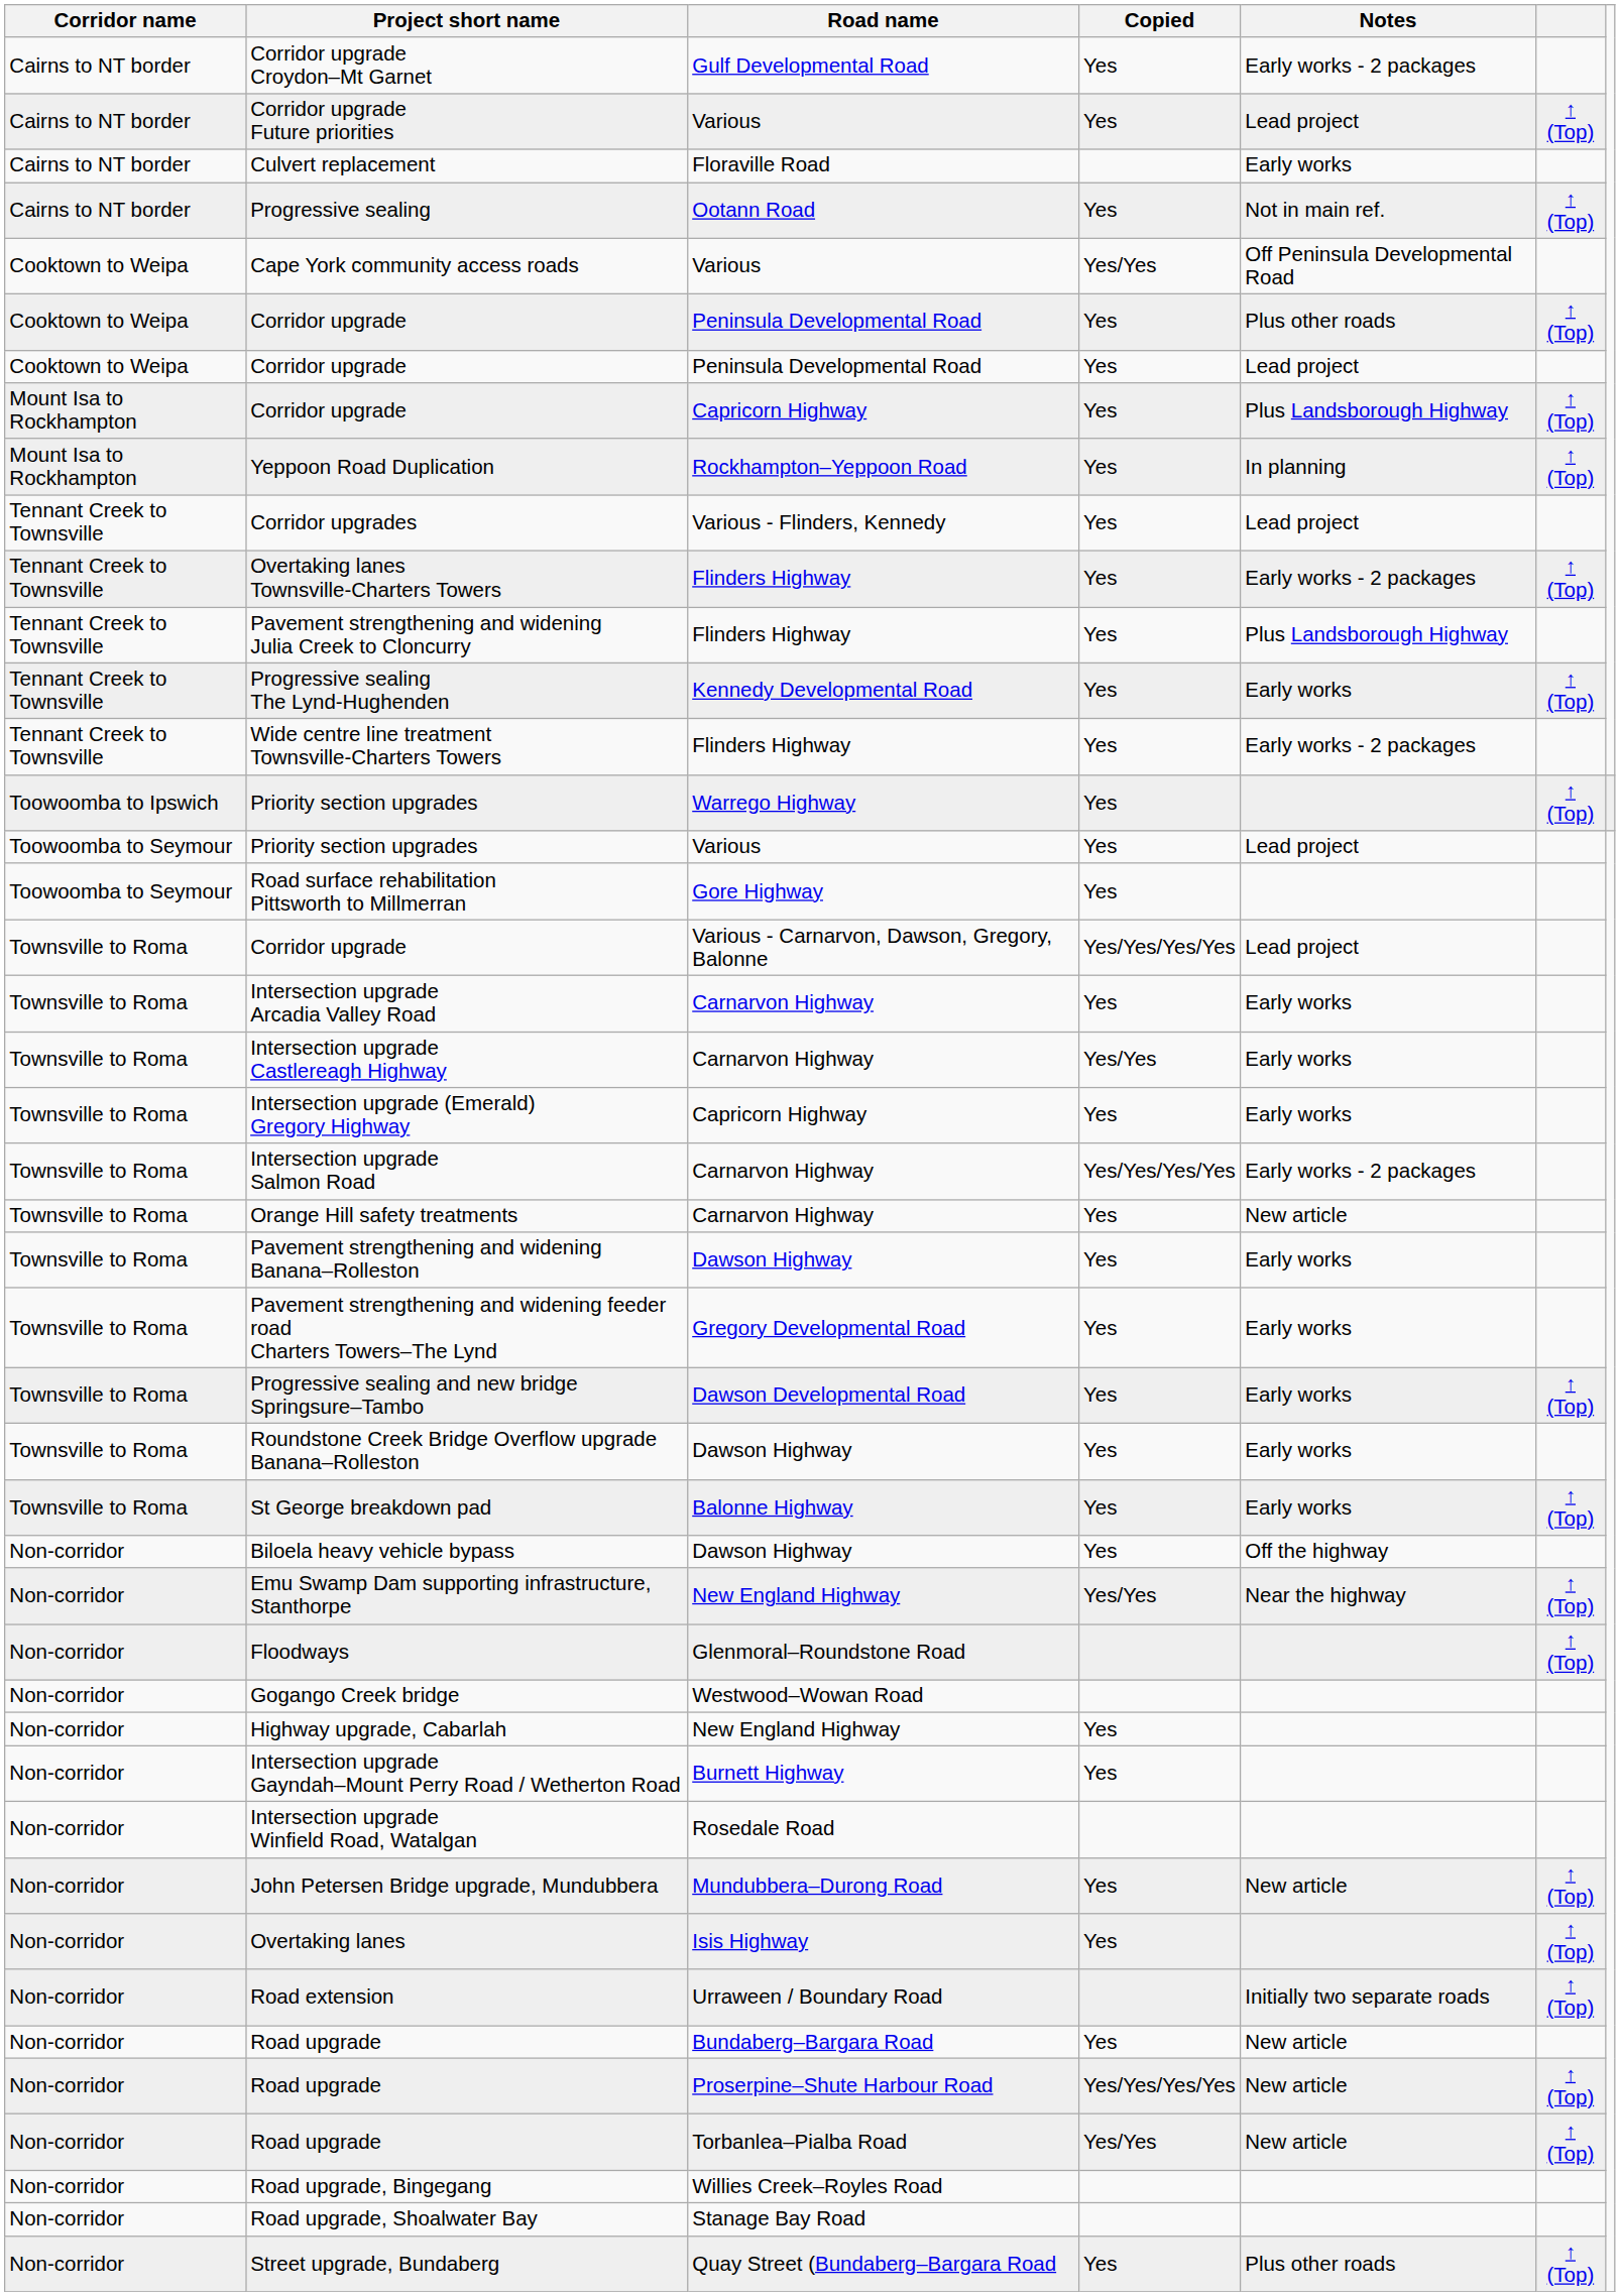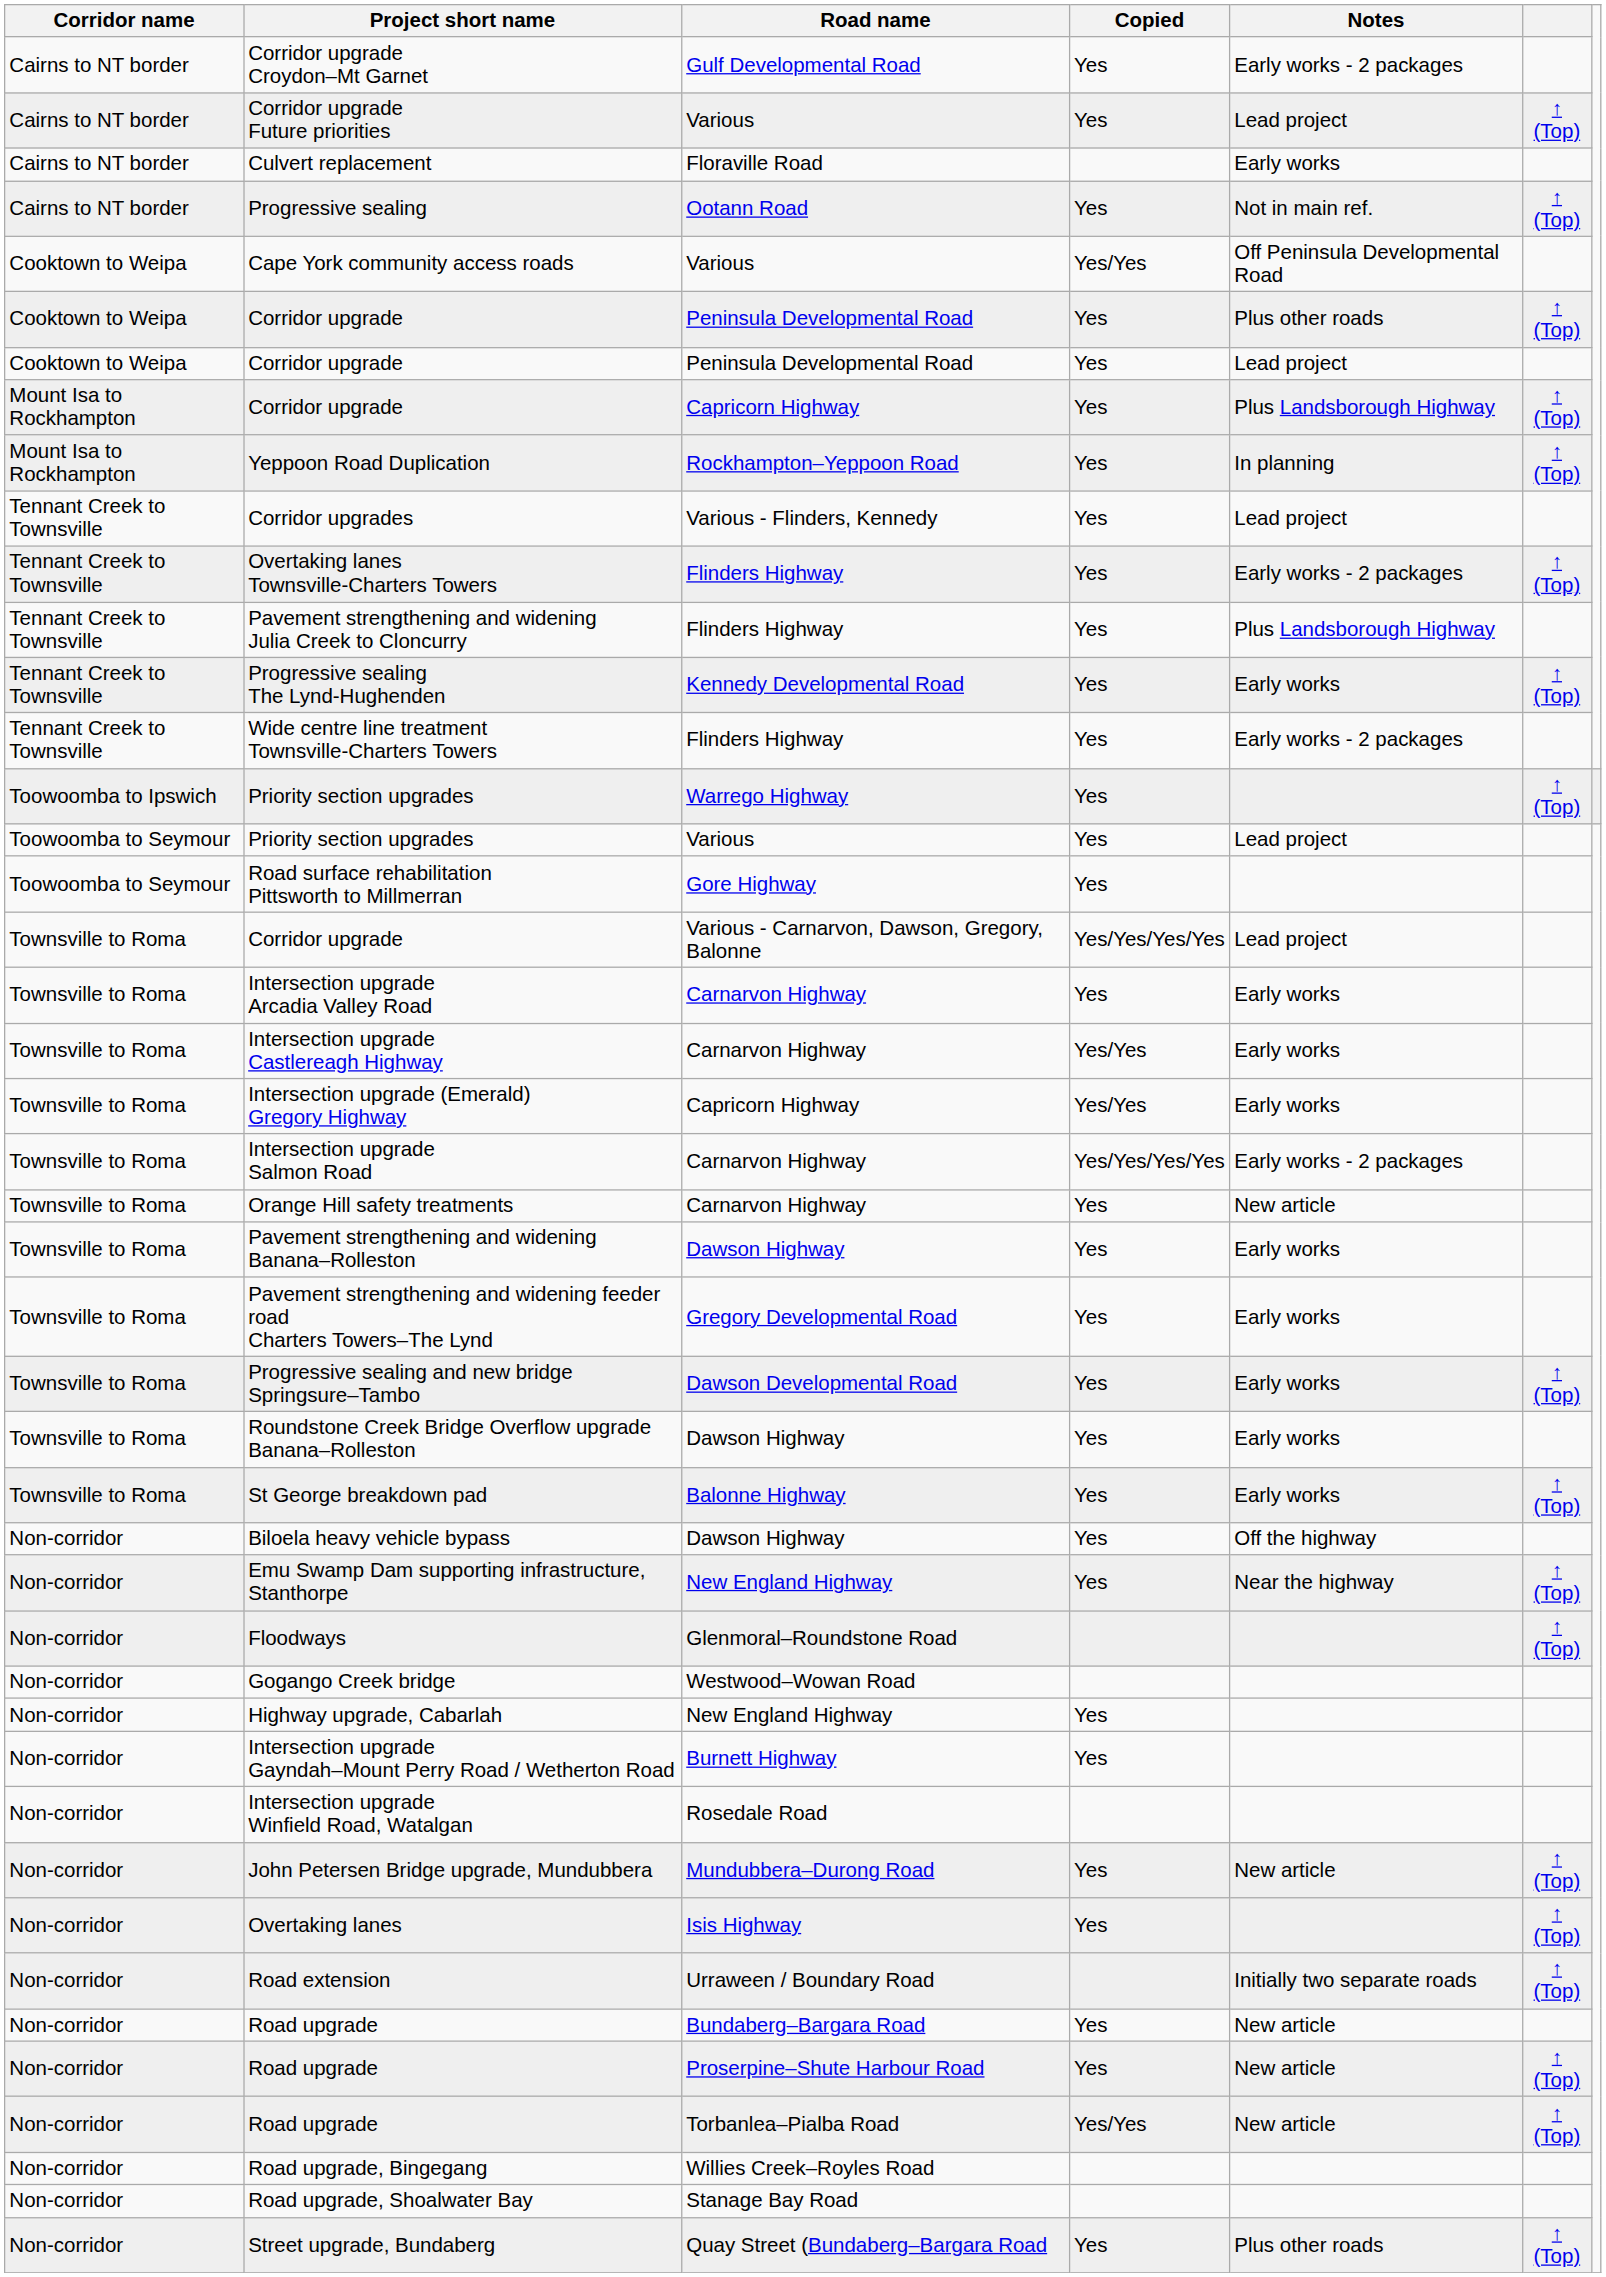Intersection upgrade (Emerald) Gregory Highway | Copied: Yes -> Yes/Yes
Emu Swamp Dam supporting infrastructure, Stanthorpe | Copied: Yes/Yes -> Yes
Road upgrade / Proserpine–Shute Harbour Road | Copied: Yes/Yes/Yes/Yes -> Yes
